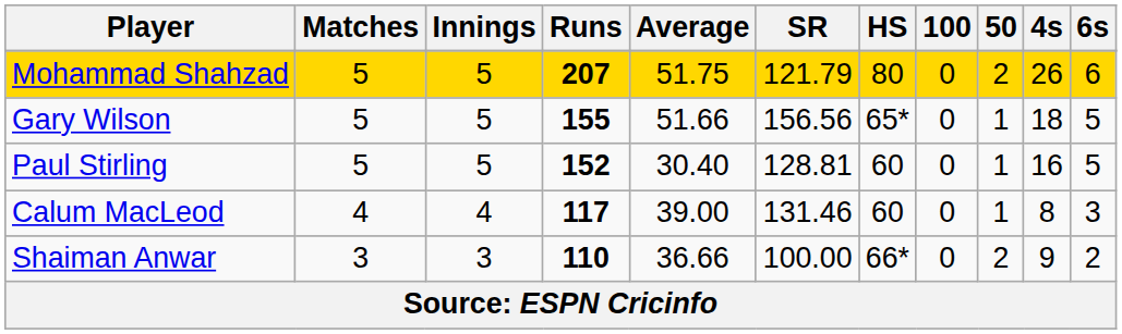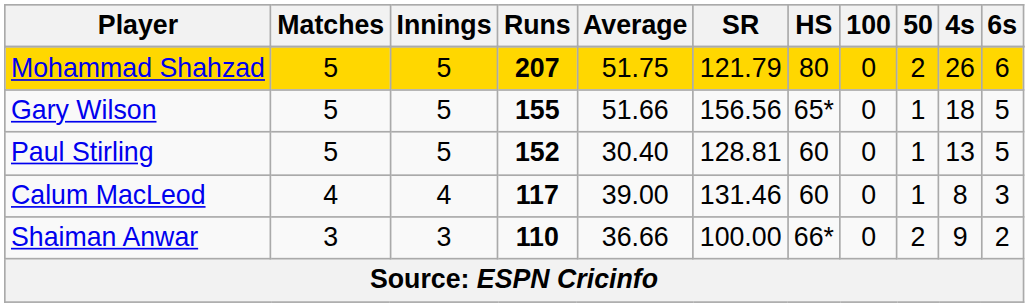Paul Stirling | 4s: 16 -> 13
